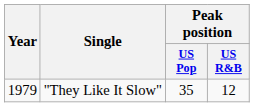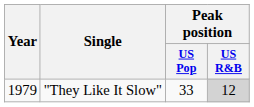"They Like It Slow" | Peak position / US Pop: 35 -> 33
"They Like It Slow" | Peak position / US R&B: no background -> lightgrey background
